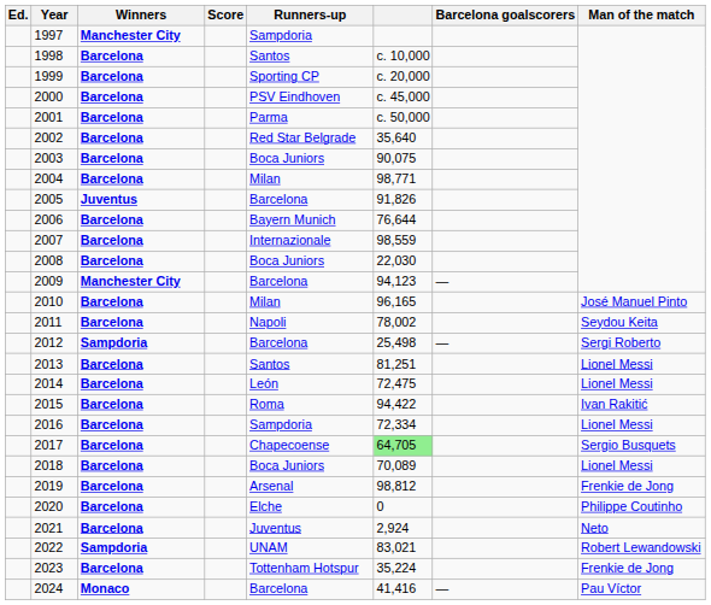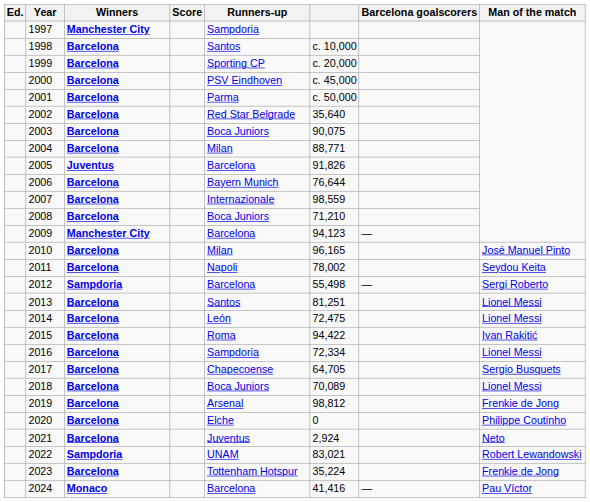2004 | column 6: 98,771 -> 88,771
2008 | column 6: 22,030 -> 71,210
2012 | column 6: 25,498 -> 55,498
2017 | column 6: lightgreen background -> no background
